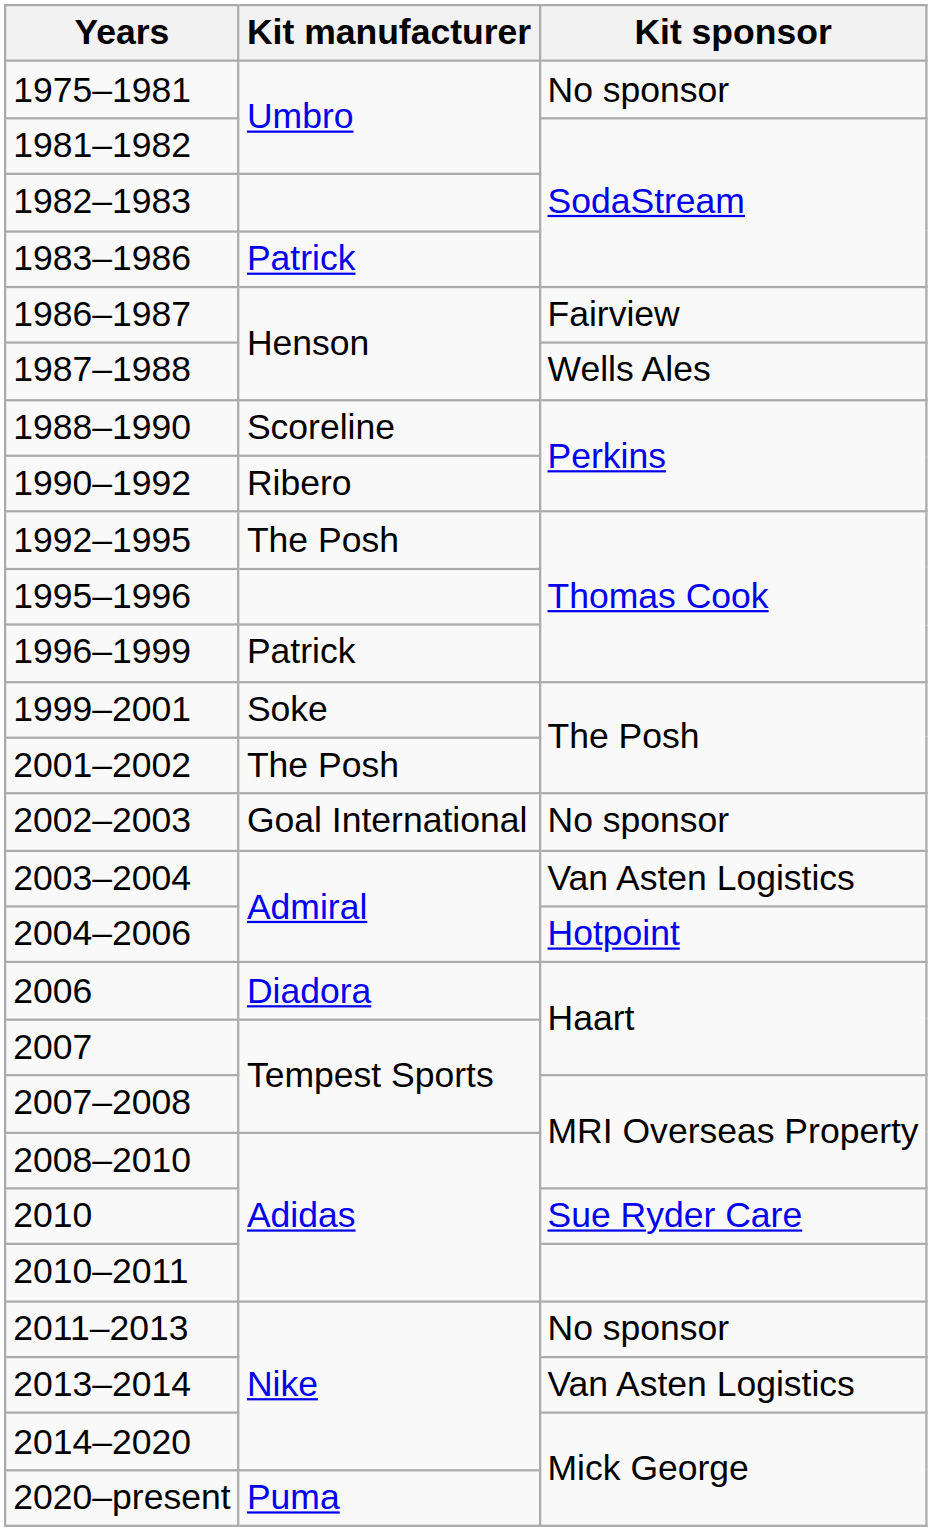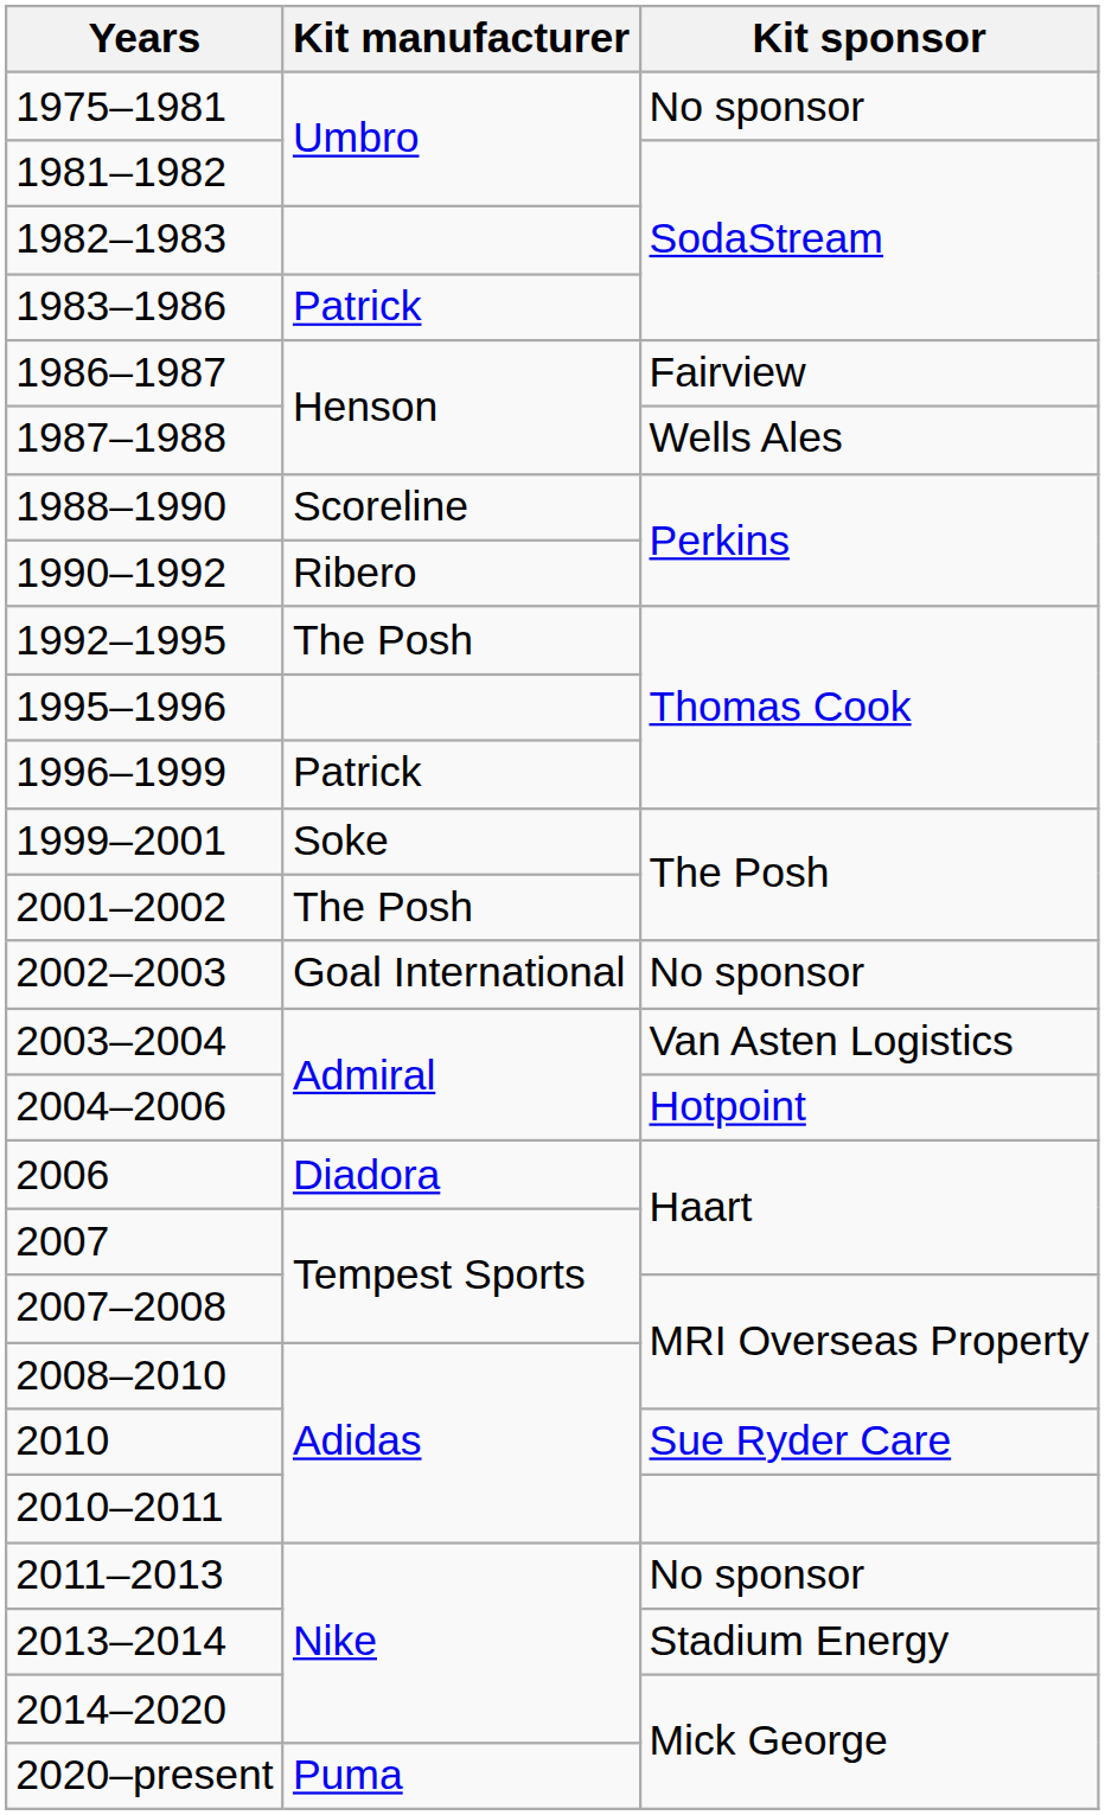2013–2014 | Kit sponsor: Van Asten Logistics -> Stadium Energy
